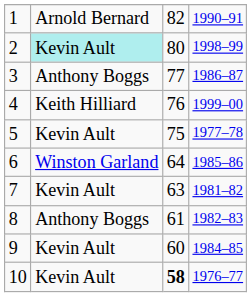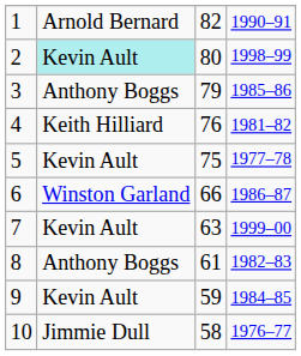3 | column 3: 77 -> 79
3 | column 4: 1986–87 -> 1985–86
4 | column 4: 1999–00 -> 1981–82
6 | column 3: 64 -> 66
6 | column 4: 1985–86 -> 1986–87
7 | column 4: 1981–82 -> 1999–00
9 | column 3: 60 -> 59
10 | column 2: Kevin Ault -> Jimmie Dull
10 | column 3: bold -> normal
